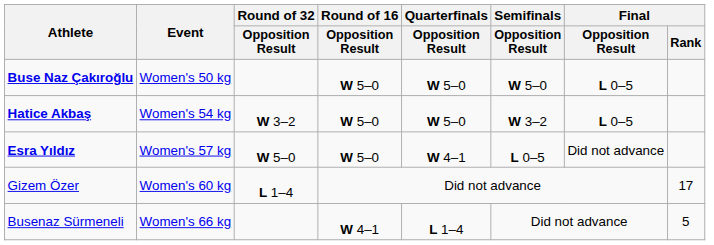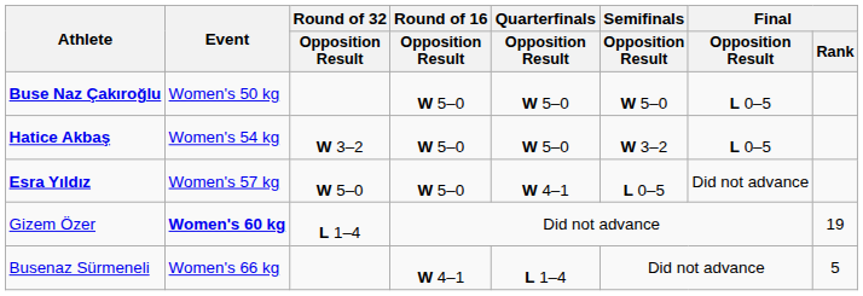Gizem Özer | Event: normal -> bold
Gizem Özer | Final / Rank: 17 -> 19
